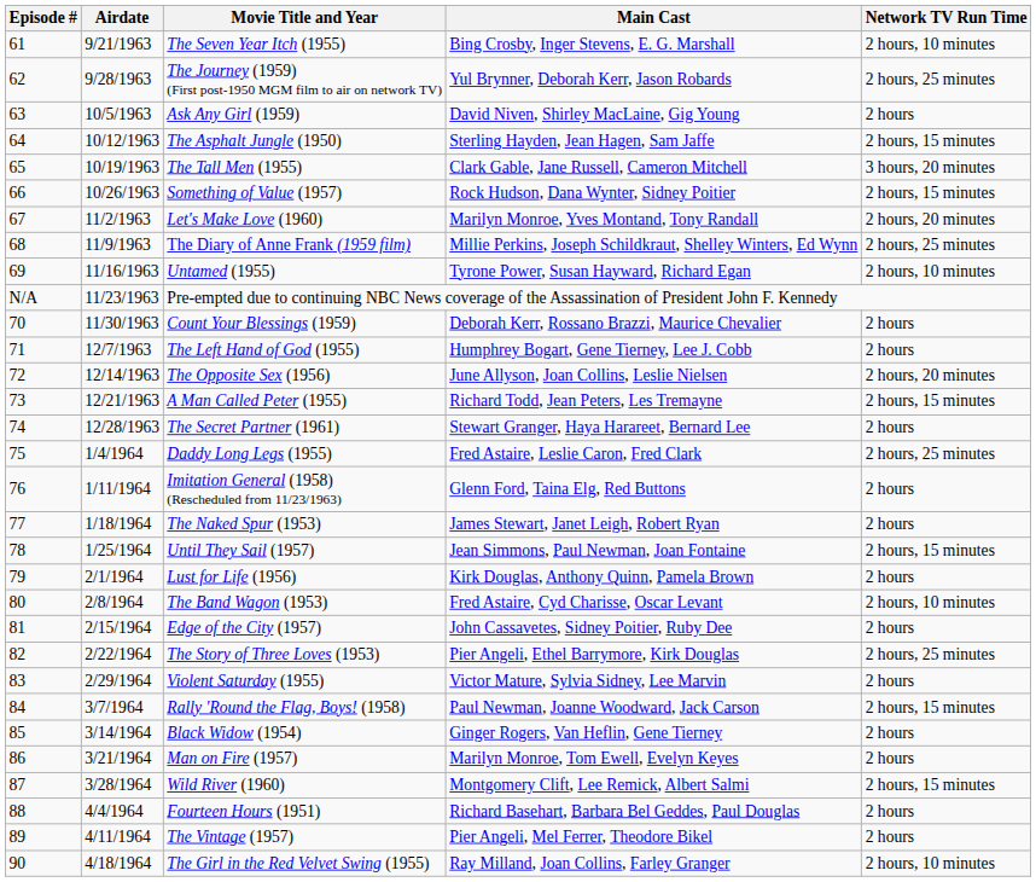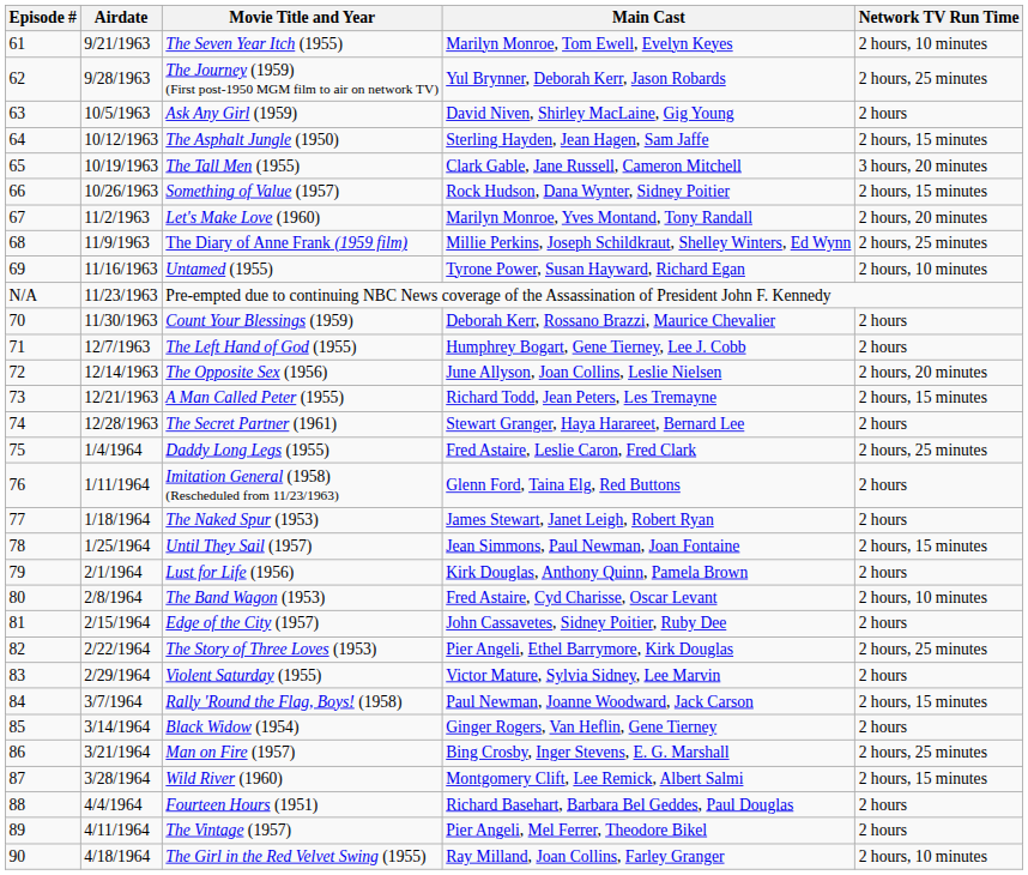The Seven Year Itch (1955) | Main Cast: Bing Crosby, Inger Stevens, E. G. Marshall -> Marilyn Monroe, Tom Ewell, Evelyn Keyes
Man on Fire (1957) | Main Cast: Marilyn Monroe, Tom Ewell, Evelyn Keyes -> Bing Crosby, Inger Stevens, E. G. Marshall
Man on Fire (1957) | Network TV Run Time: 2 hours -> 2 hours, 25 minutes
